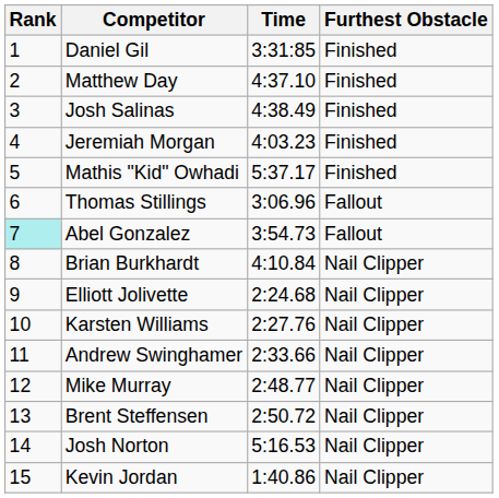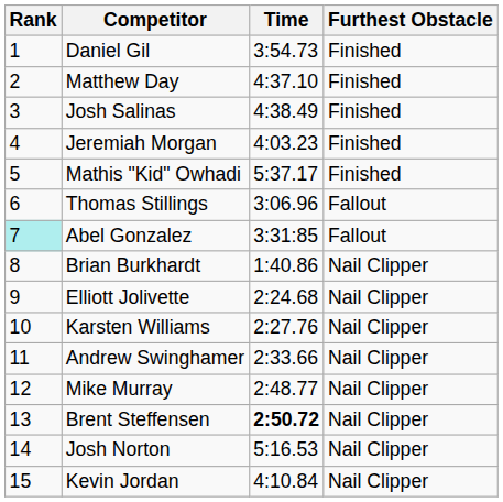Daniel Gil | Time: 3:31:85 -> 3:54.73
Abel Gonzalez | Time: 3:54.73 -> 3:31:85
Brian Burkhardt | Time: 4:10.84 -> 1:40.86
Brent Steffensen | Time: normal -> bold
Kevin Jordan | Time: 1:40.86 -> 4:10.84
